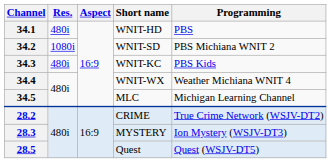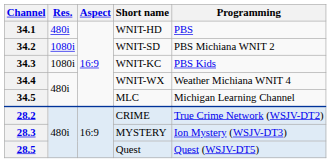34.3 | Res.: 480i -> 1080i
